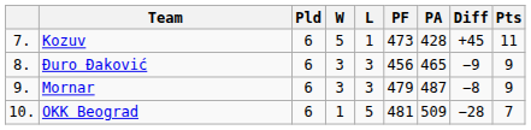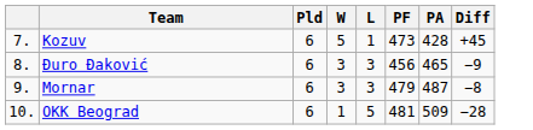- column: Pts | 11 | 9 | 9 | 7
